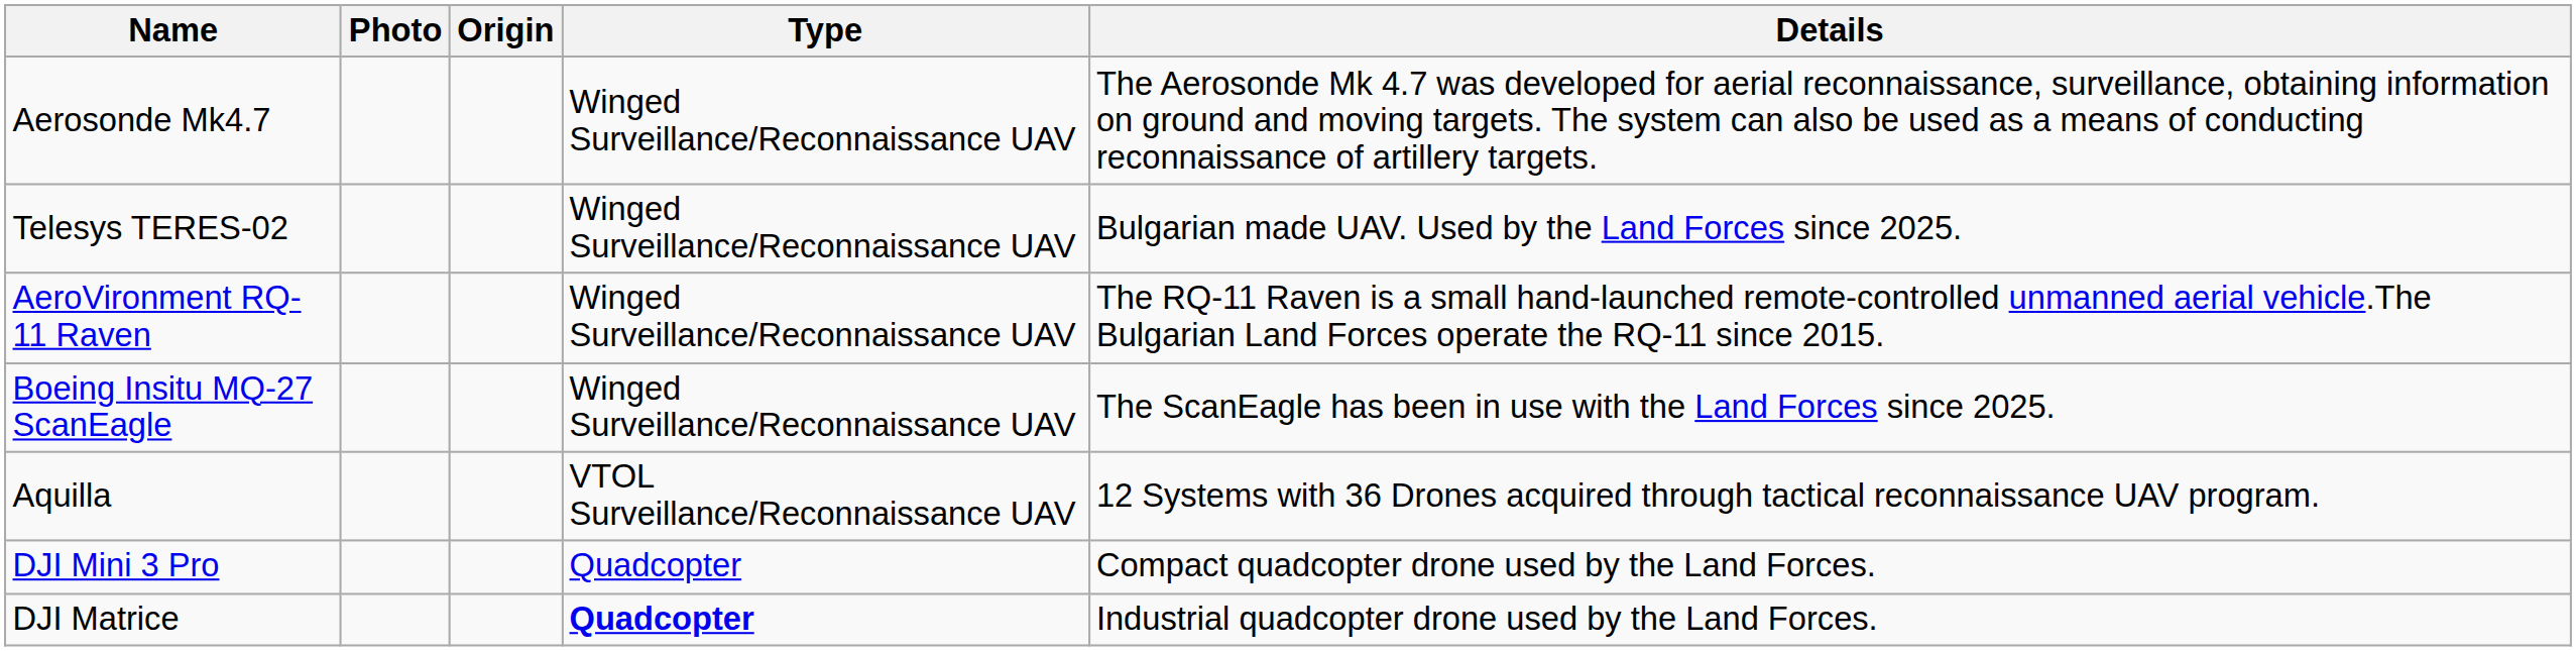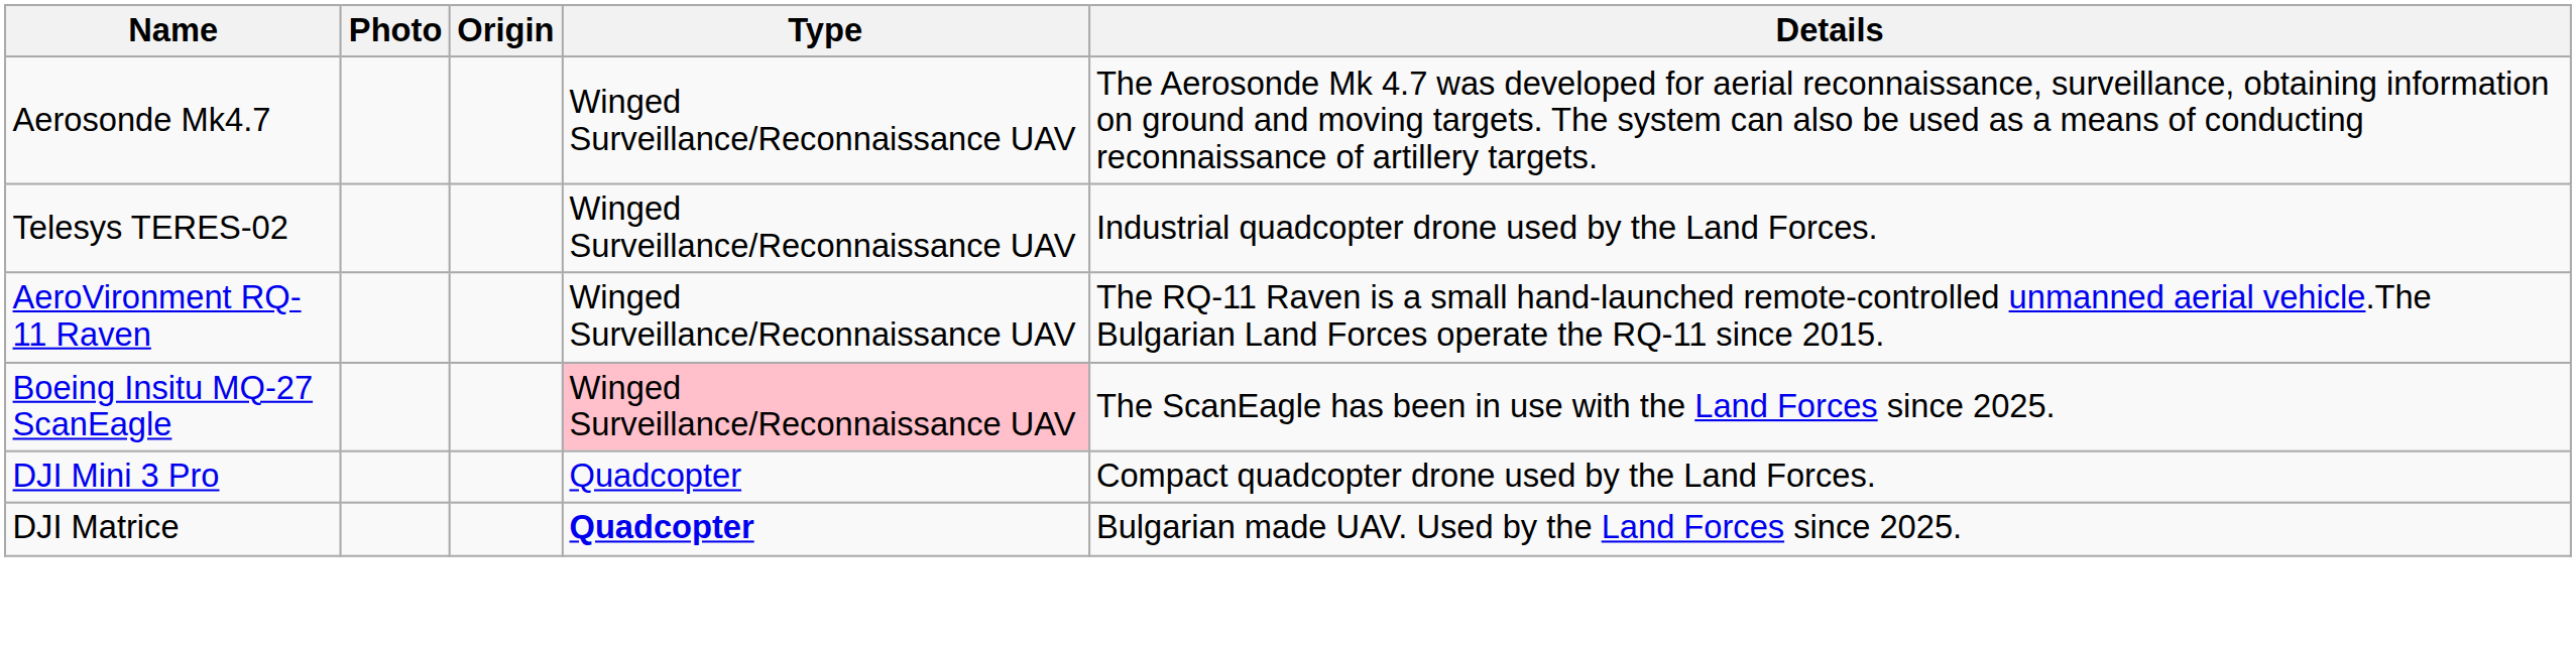Telesys TERES-02 | Details: Bulgarian made UAV. Used by the Land Forces since 2025. -> Industrial quadcopter drone used by the Land Forces.
Boeing Insitu MQ-27 ScanEagle | Type: no background -> pink background
- row: Aquilla | VTOL Surveillance/Reconnaissance UAV | 12 Systems with 36 Drones acquired through tactical reconnaissance UAV program.
DJI Matrice | Details: Industrial quadcopter drone used by the Land Forces. -> Bulgarian made UAV. Used by the Land Forces since 2025.
